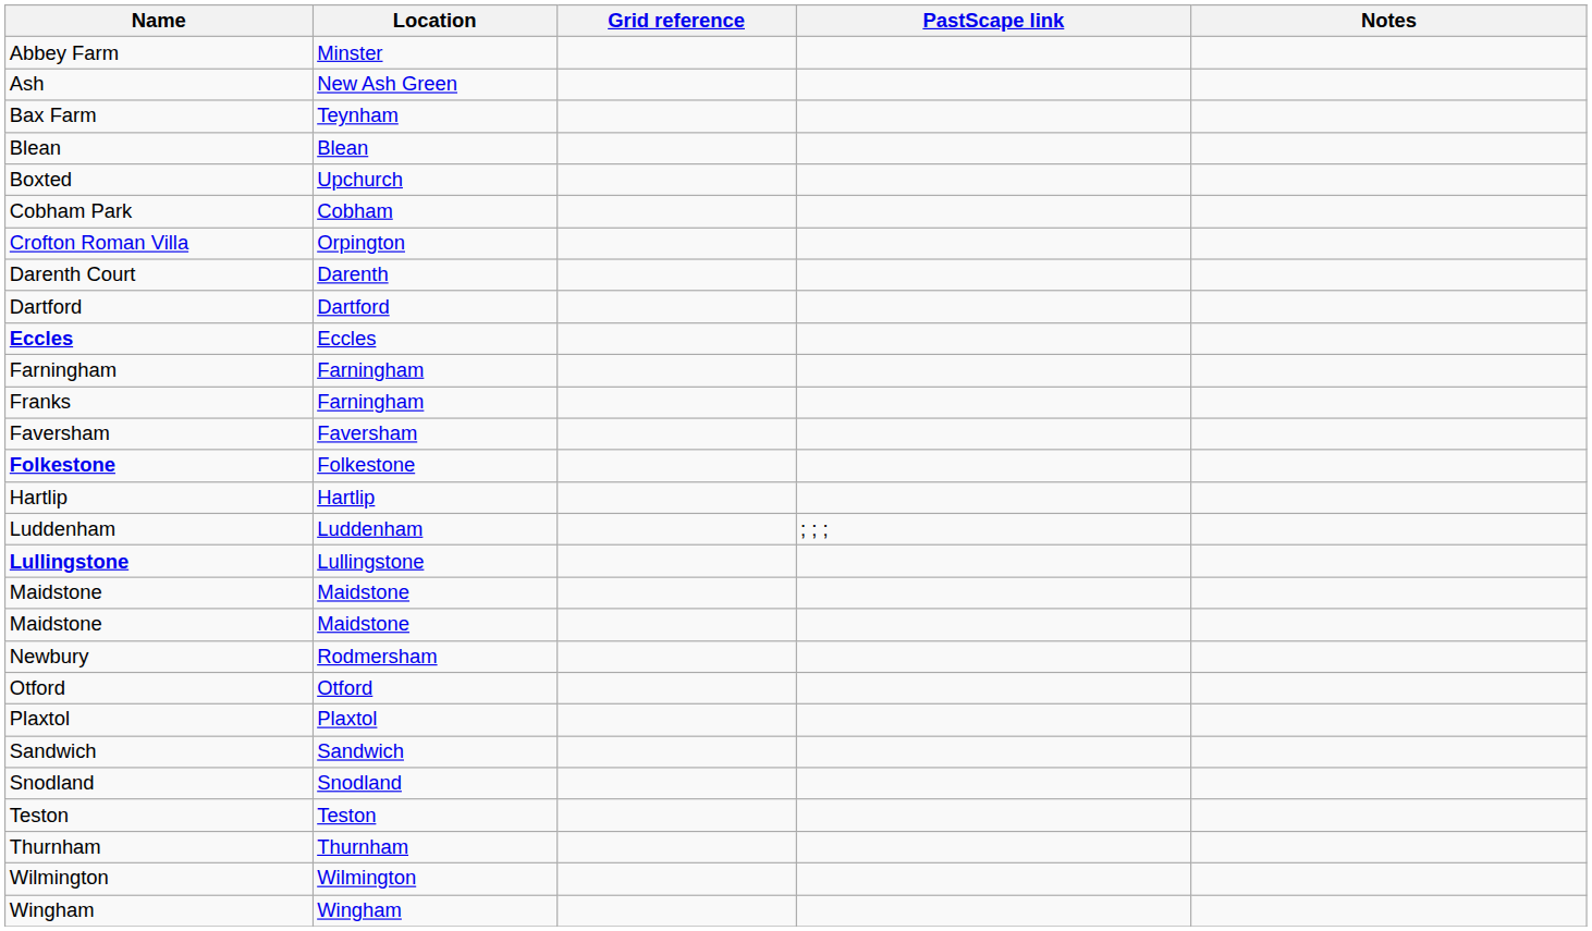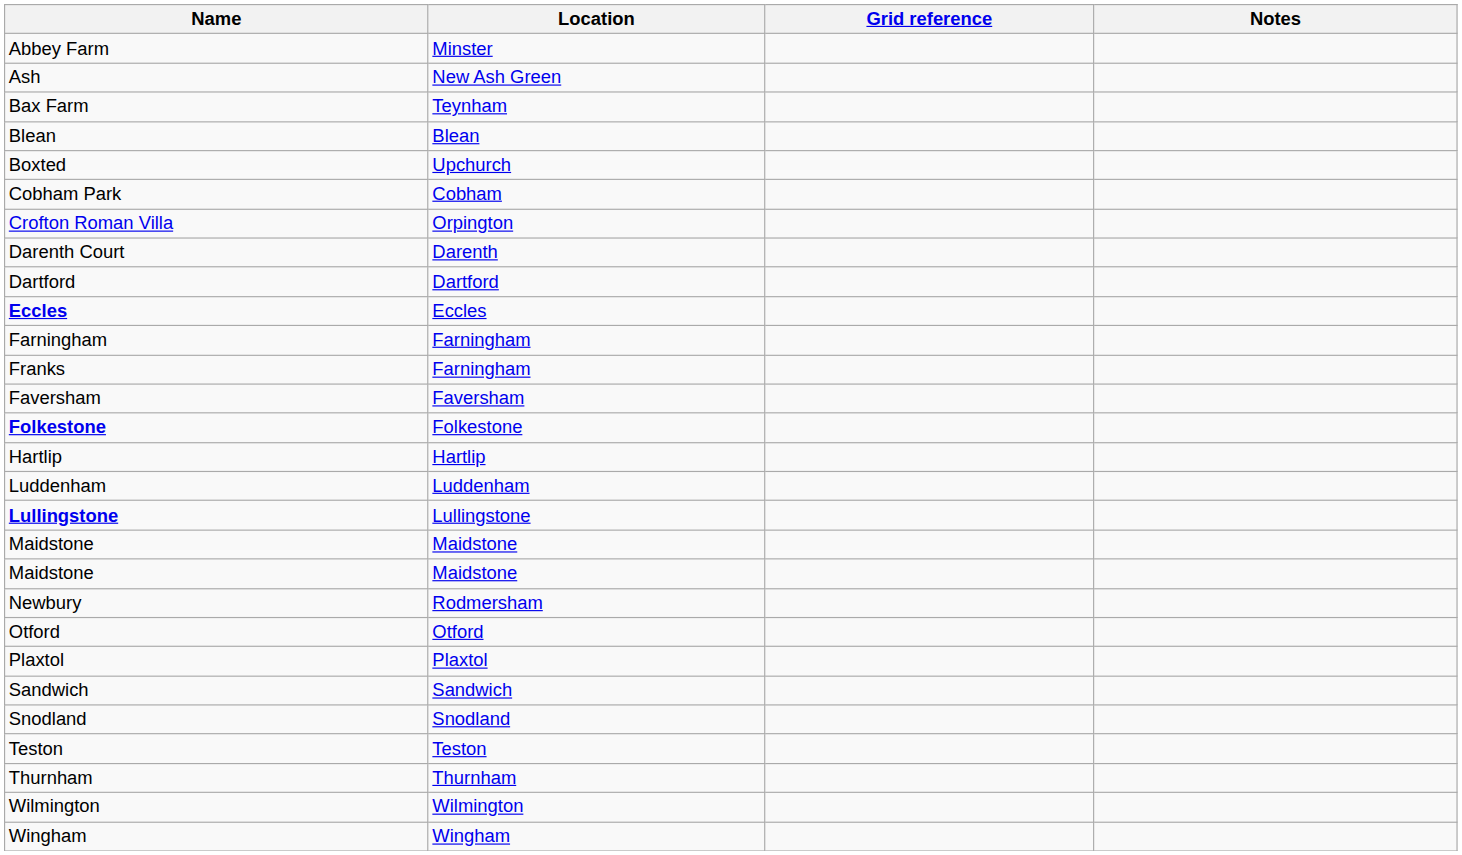- column: PastScape link | ; ; ;
